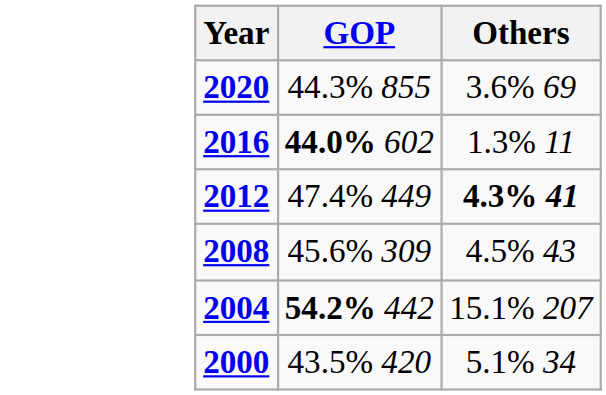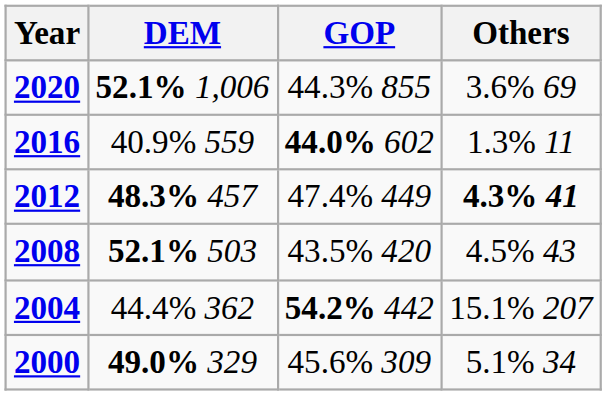+ column: DEM | 52.1% 1,006 | 40.9% 559 | 48.3% 457 | 52.1% 503 | 44.4% 362 | 49.0% 329
2008 | GOP: 45.6% 309 -> 43.5% 420
2000 | GOP: 43.5% 420 -> 45.6% 309
